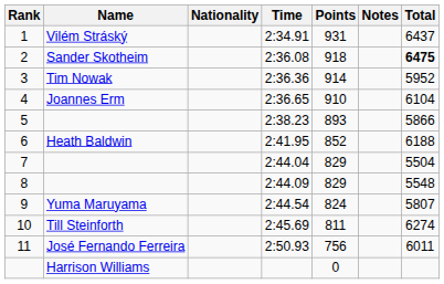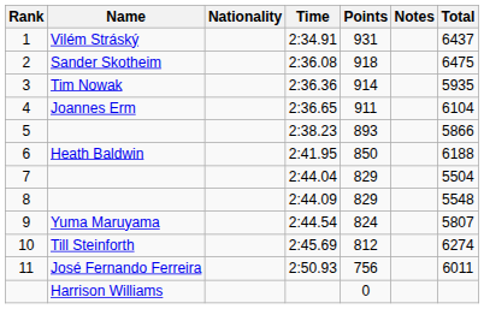2 | Total: bold -> normal
3 | Total: 5952 -> 5935
4 | Points: 910 -> 911
6 | Points: 852 -> 850
10 | Points: 811 -> 812
